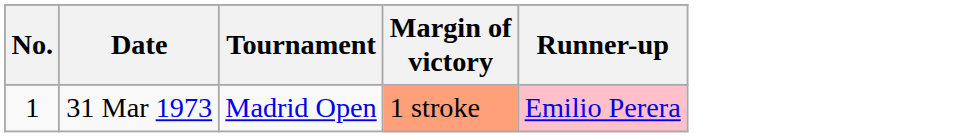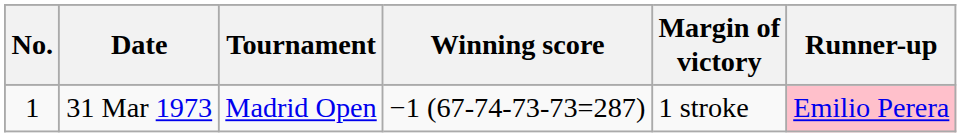+ column: Winning score | −1 (67-74-73-73=287)
31 Mar 1973 | Margin of victory: lightsalmon background -> no background
